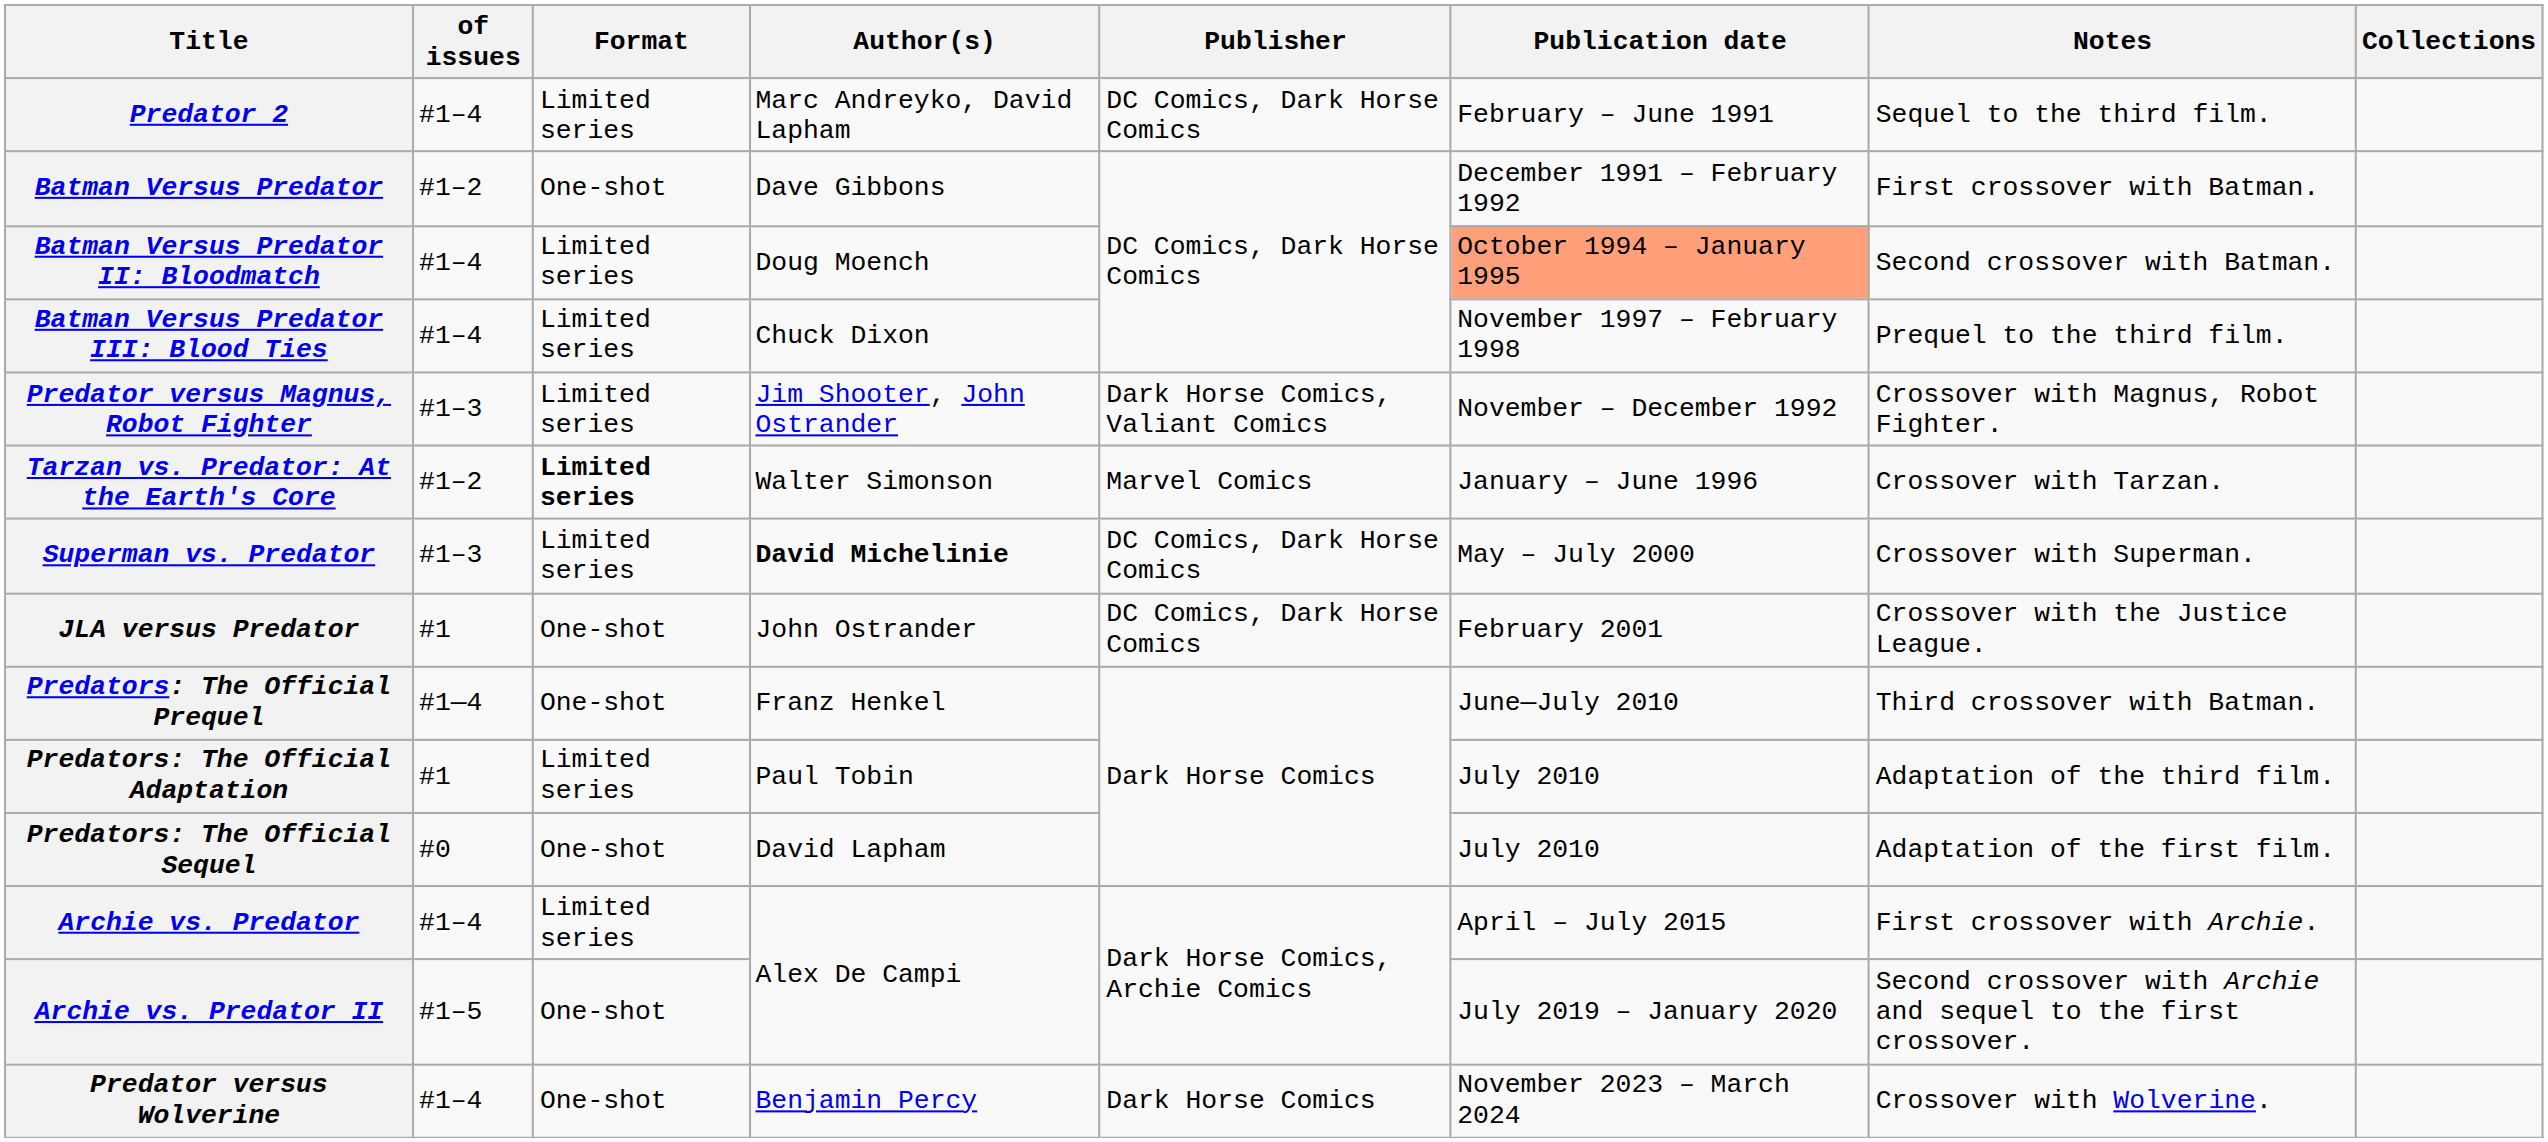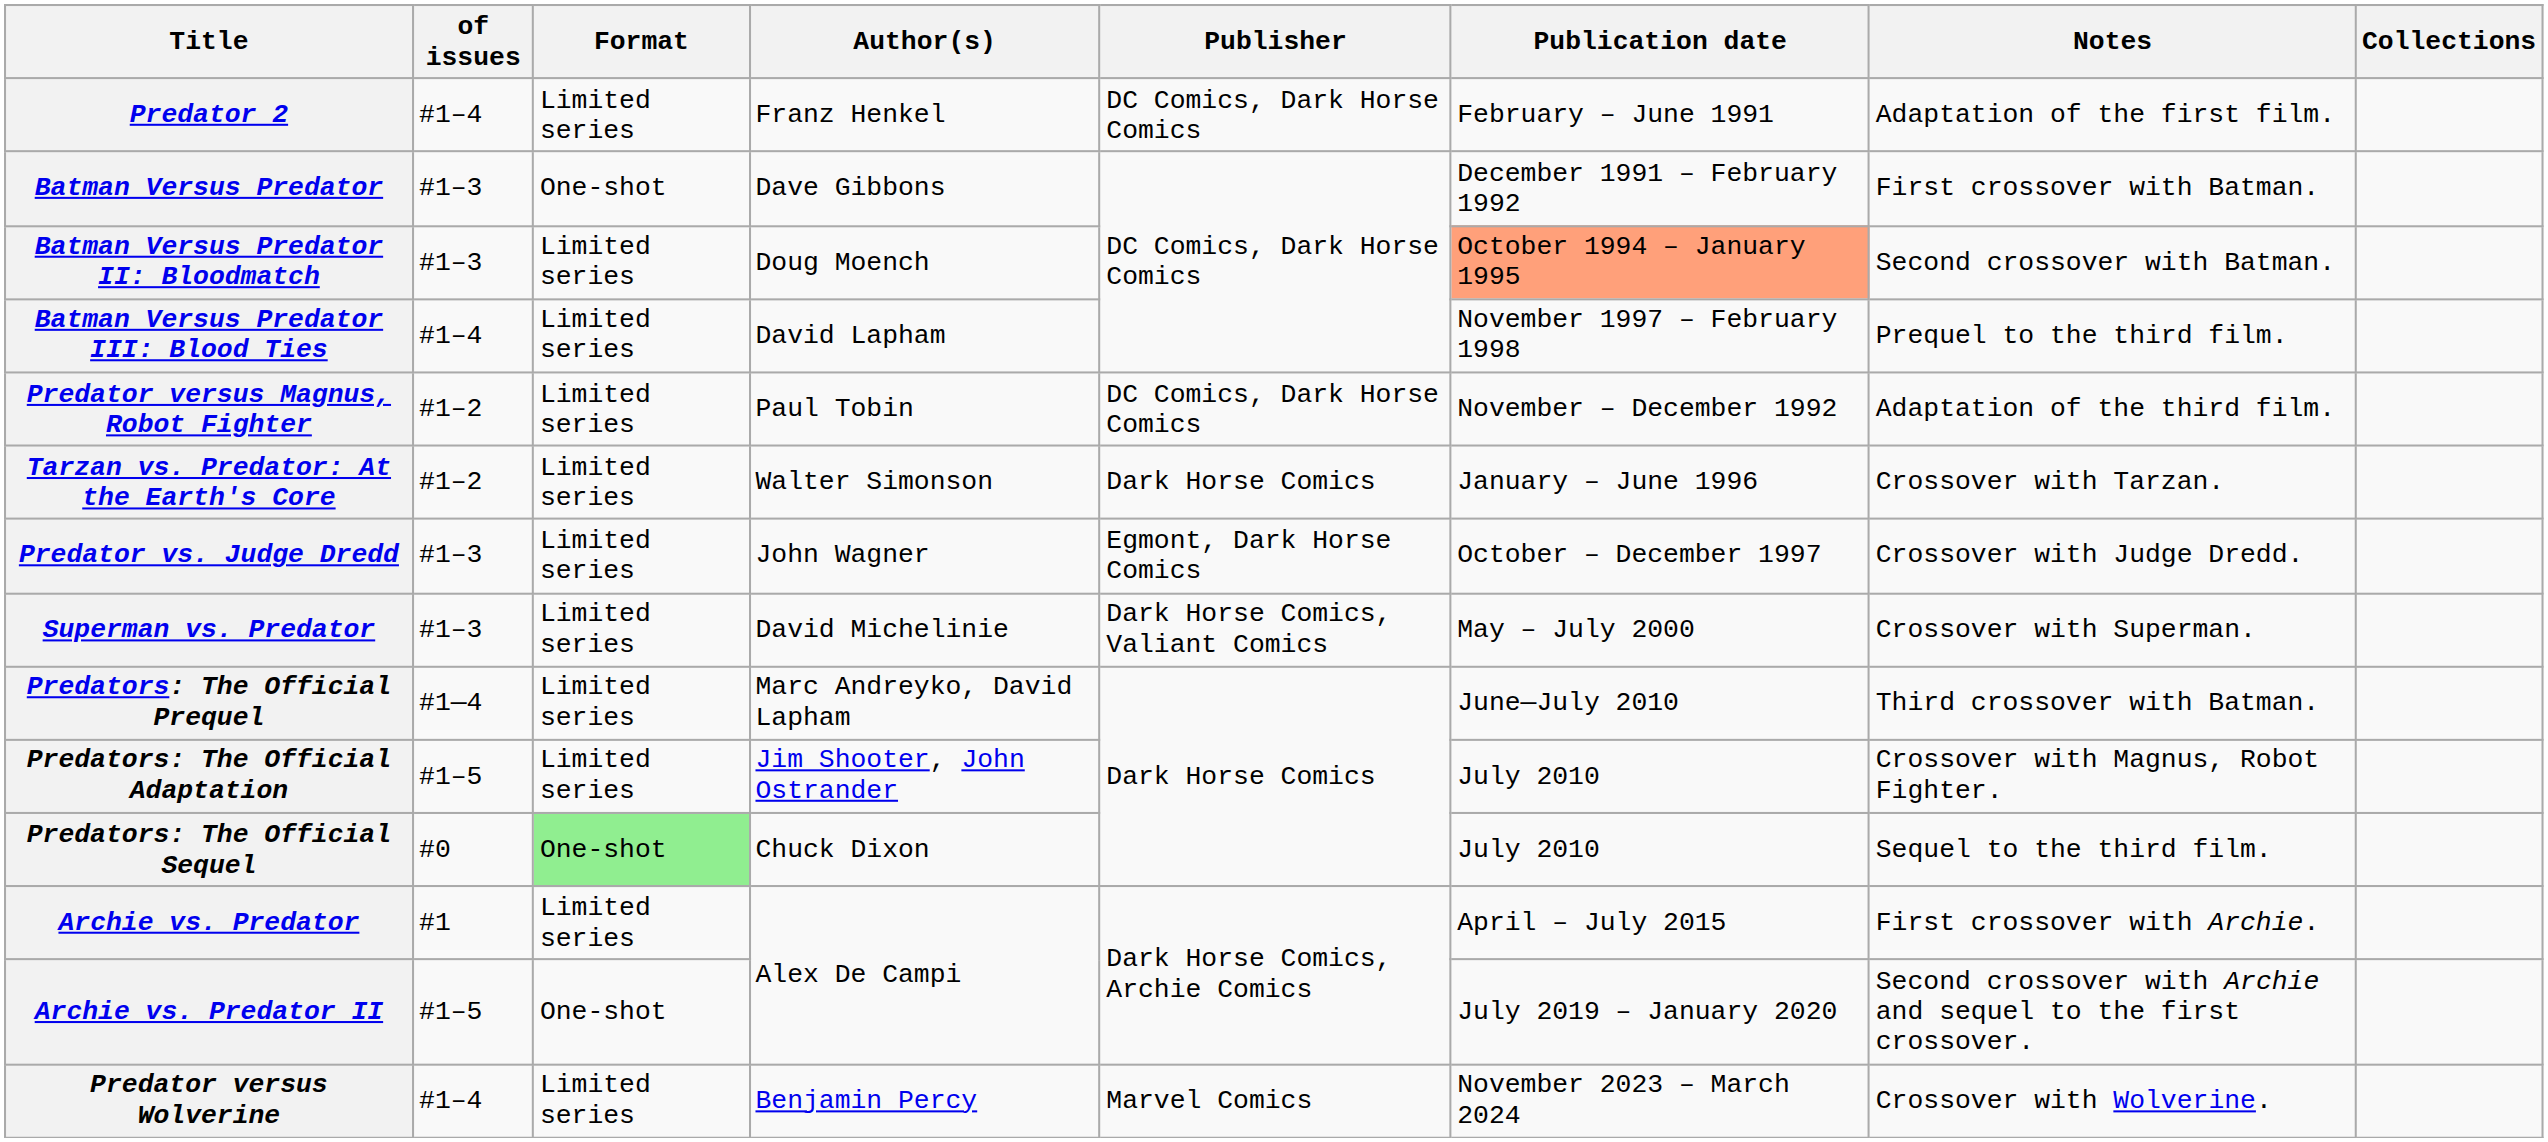Predator 2 | Author(s): Marc Andreyko, David Lapham -> Franz Henkel
Predator 2 | Notes: Sequel to the third film. -> Adaptation of the first film.
Batman Versus Predator | of issues: #1–2 -> #1–3
Batman Versus Predator II: Bloodmatch | of issues: #1–4 -> #1–3
Batman Versus Predator III: Blood Ties | Author(s): Chuck Dixon -> David Lapham
Predator versus Magnus, Robot Fighter | of issues: #1–3 -> #1–2
Predator versus Magnus, Robot Fighter | Author(s): Jim Shooter, John Ostrander -> Paul Tobin
Predator versus Magnus, Robot Fighter | Publisher: Dark Horse Comics, Valiant Comics -> DC Comics, Dark Horse Comics
Predator versus Magnus, Robot Fighter | Notes: Crossover with Magnus, Robot Fighter. -> Adaptation of the third film.
Tarzan vs. Predator: At the Earth's Core | Format: bold -> normal
Tarzan vs. Predator: At the Earth's Core | Publisher: Marvel Comics -> Dark Horse Comics
+ row: Predator vs. Judge Dredd | #1–3 | Limited series | John Wagner | Egmont, Dark Horse Comics | October – December 1997 | Crossover with Judge Dredd.
Superman vs. Predator | Author(s): bold -> normal
Superman vs. Predator | Publisher: DC Comics, Dark Horse Comics -> Dark Horse Comics, Valiant Comics
- row: JLA versus Predator | #1 | One-shot | John Ostrander | DC Comics, Dark Horse Comics | February 2001 | Crossover with the Justice League.
Predators: The Official Prequel | Format: One-shot -> Limited series
Predators: The Official Prequel | Author(s): Franz Henkel -> Marc Andreyko, David Lapham
Predators: The Official Adaptation | of issues: #1 -> #1–5
Predators: The Official Adaptation | Author(s): Paul Tobin -> Jim Shooter, John Ostrander
Predators: The Official Adaptation | Notes: Adaptation of the third film. -> Crossover with Magnus, Robot Fighter.
Predators: The Official Sequel | Format: no background -> lightgreen background
Predators: The Official Sequel | Author(s): David Lapham -> Chuck Dixon
Predators: The Official Sequel | Notes: Adaptation of the first film. -> Sequel to the third film.
Archie vs. Predator | of issues: #1–4 -> #1
Predator versus Wolverine | Format: One-shot -> Limited series
Predator versus Wolverine | Publisher: Dark Horse Comics -> Marvel Comics
